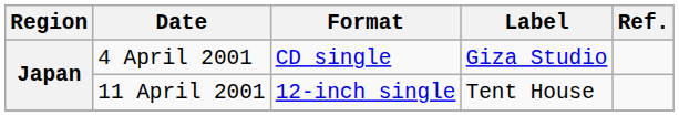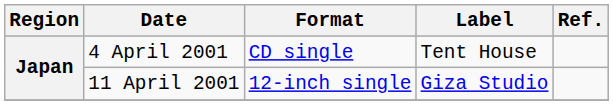4 April 2001 | Label: Giza Studio -> Tent House
11 April 2001 | Label: Tent House -> Giza Studio
